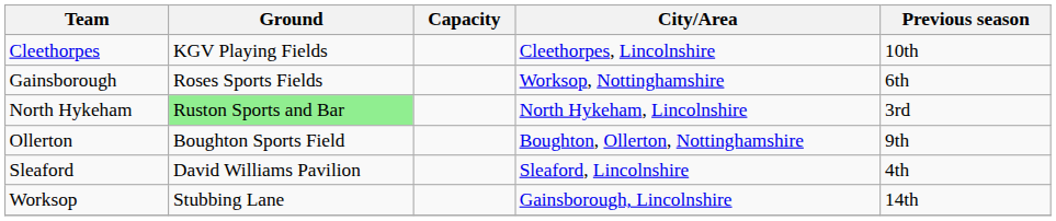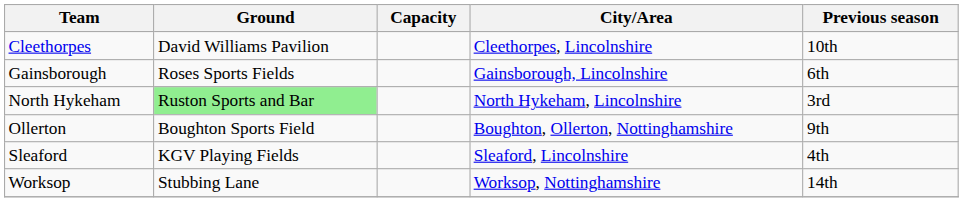Cleethorpes | Ground: KGV Playing Fields -> David Williams Pavilion
Gainsborough | City/Area: Worksop, Nottinghamshire -> Gainsborough, Lincolnshire
Sleaford | Ground: David Williams Pavilion -> KGV Playing Fields
Worksop | City/Area: Gainsborough, Lincolnshire -> Worksop, Nottinghamshire
